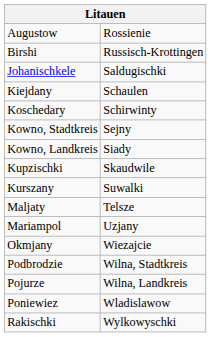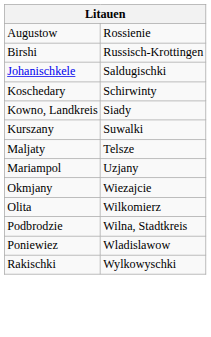- row: Kiejdany | Schaulen
- row: Kowno, Stadtkreis | Sejny
- row: Kupzischki | Skaudwile
+ row: Olita | Wilkomierz
- row: Pojurze | Wilna, Landkreis
